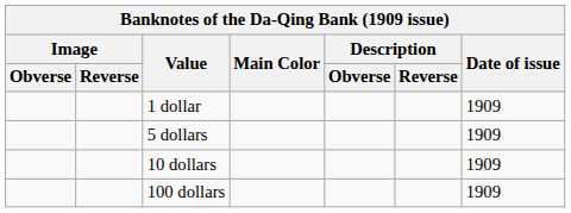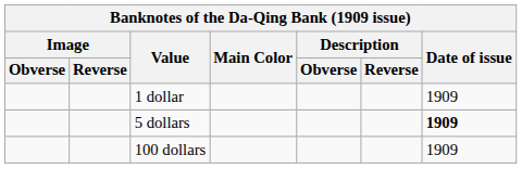5 dollars | Date of issue: normal -> bold
- row: 10 dollars | 1909
